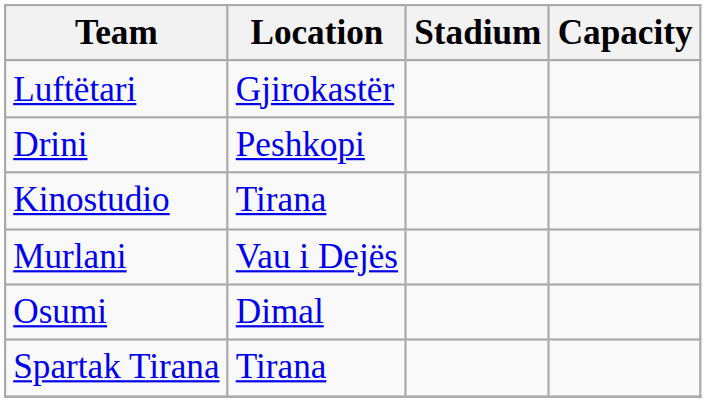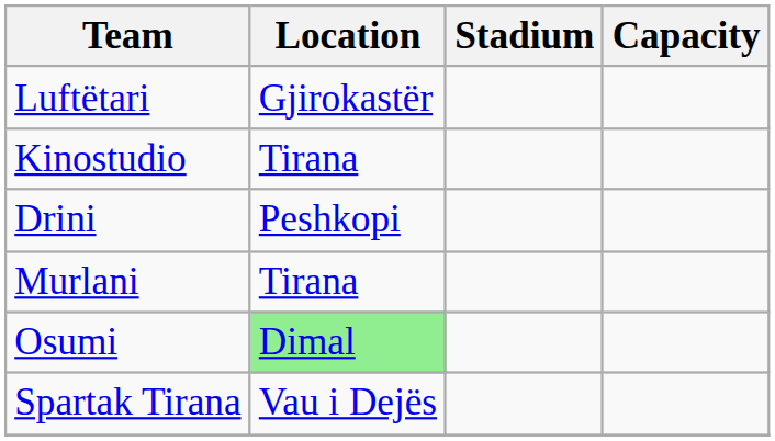rows swapped: Drini <-> Kinostudio
Murlani | Location: Vau i Dejës -> Tirana
Osumi | Location: no background -> lightgreen background
Spartak Tirana | Location: Tirana -> Vau i Dejës
